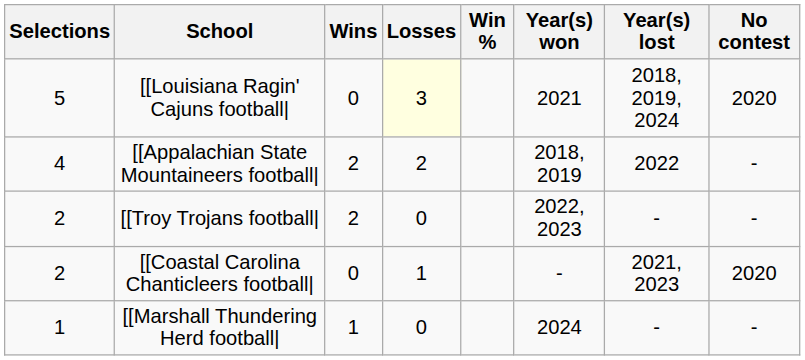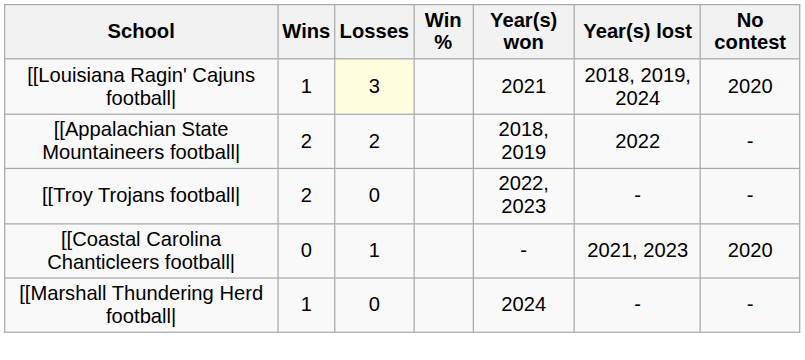- column: Selections | 5 | 4 | 2 | 2 | 1
[[Louisiana Ragin' Cajuns football| | Wins: 0 -> 1
